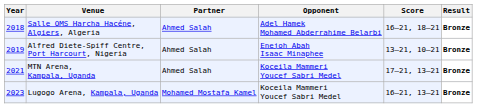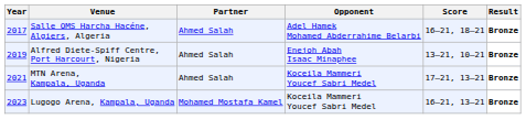Salle OMS Harcha Hacéne, Algiers, Algeria | Year: 2018 -> 2017
